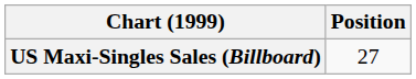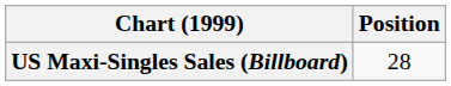US Maxi-Singles Sales (Billboard) | Position: 27 -> 28
